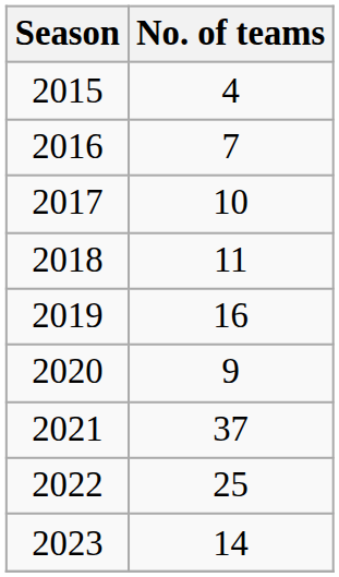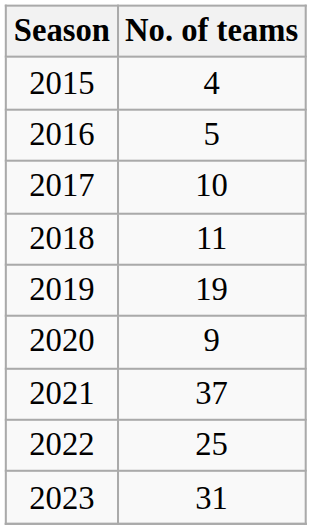2016 | No. of teams: 7 -> 5
2019 | No. of teams: 16 -> 19
2023 | No. of teams: 14 -> 31
